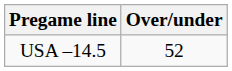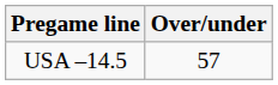USA –14.5 | Over/under: 52 -> 57
